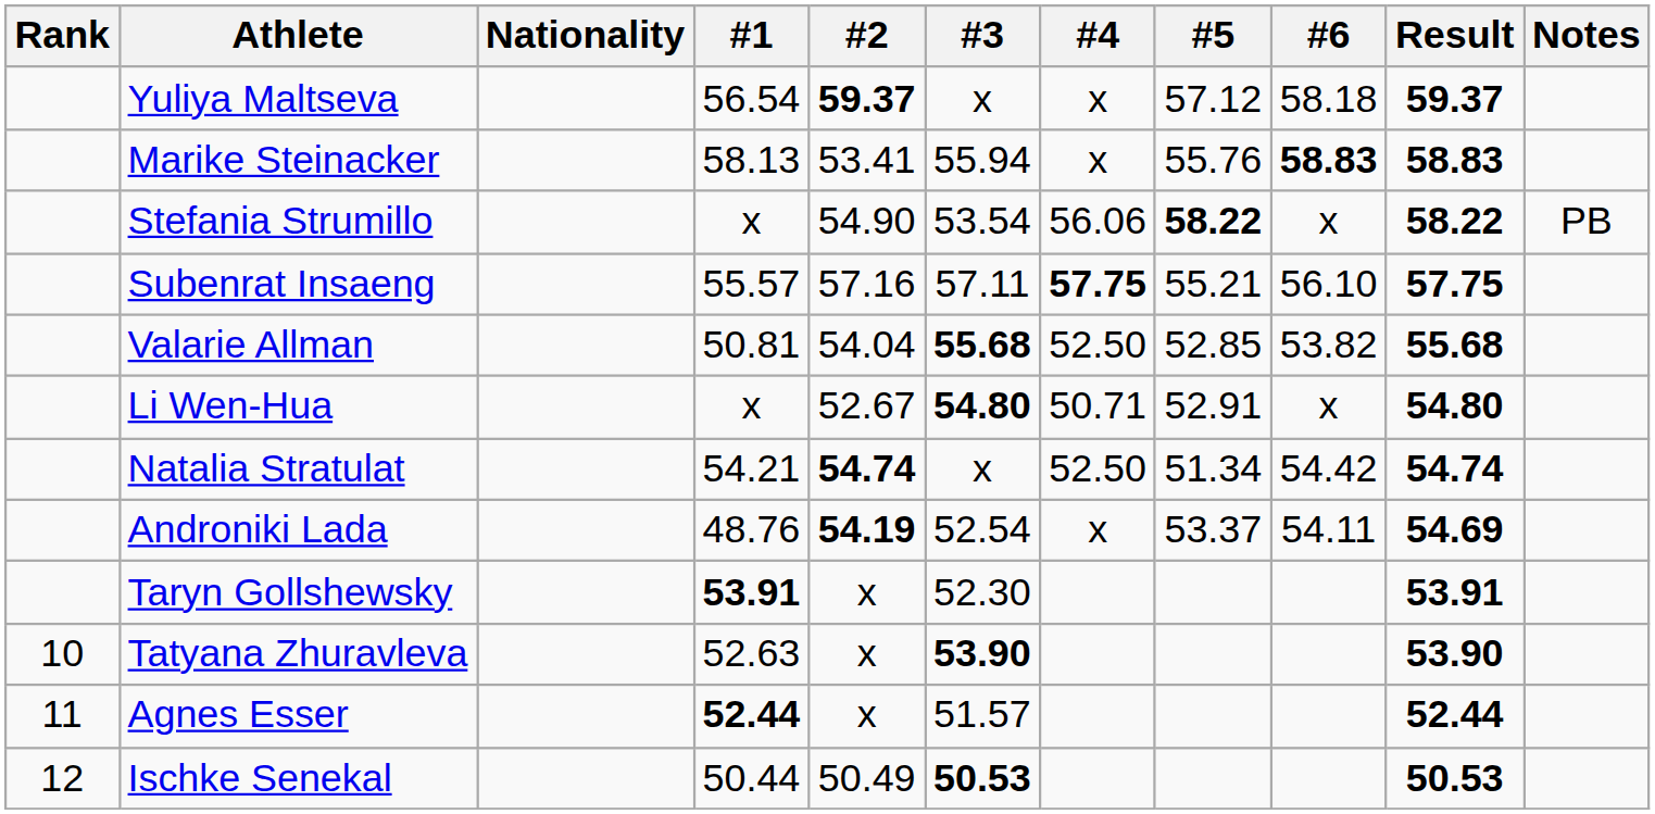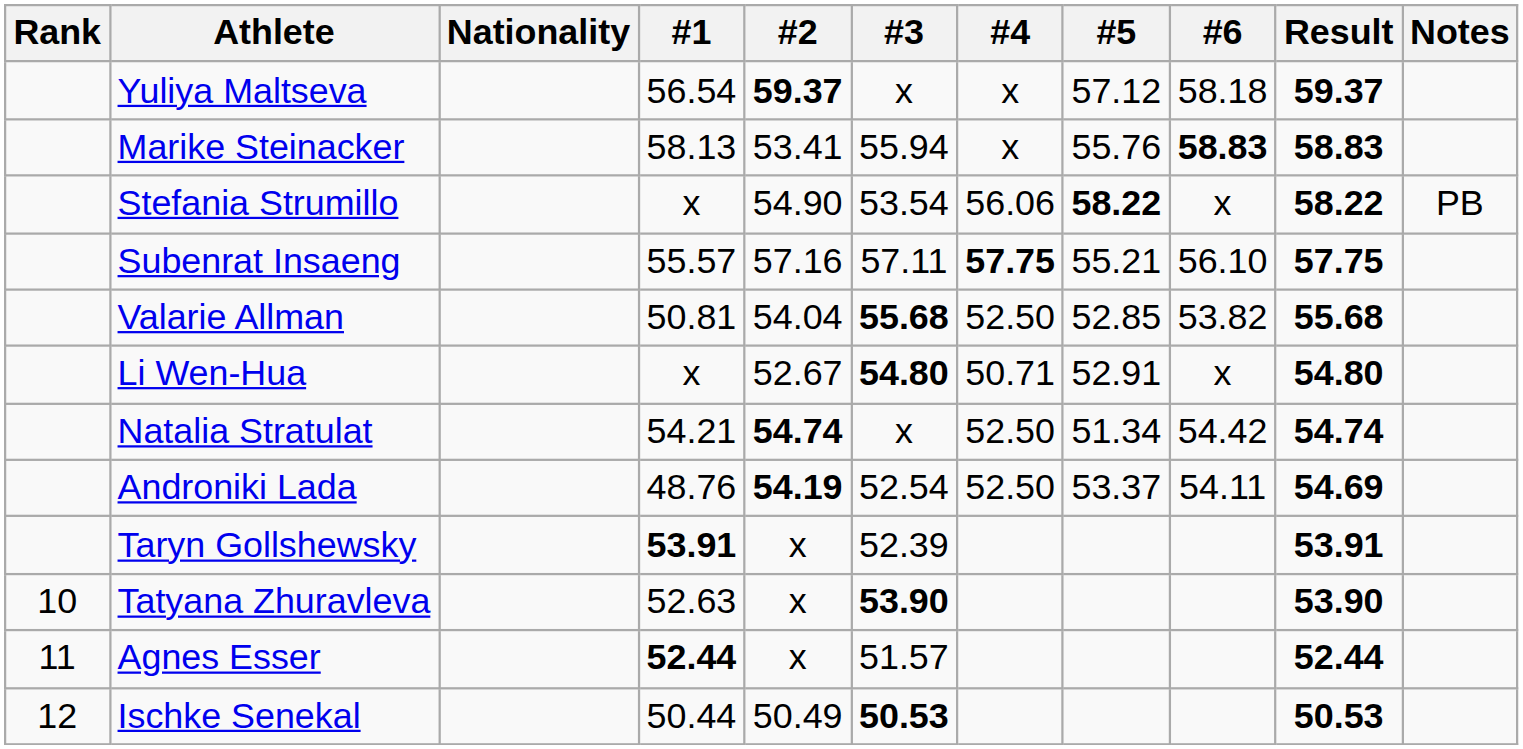Androniki Lada | #4: x -> 52.50
Taryn Gollshewsky | #3: 52.30 -> 52.39
